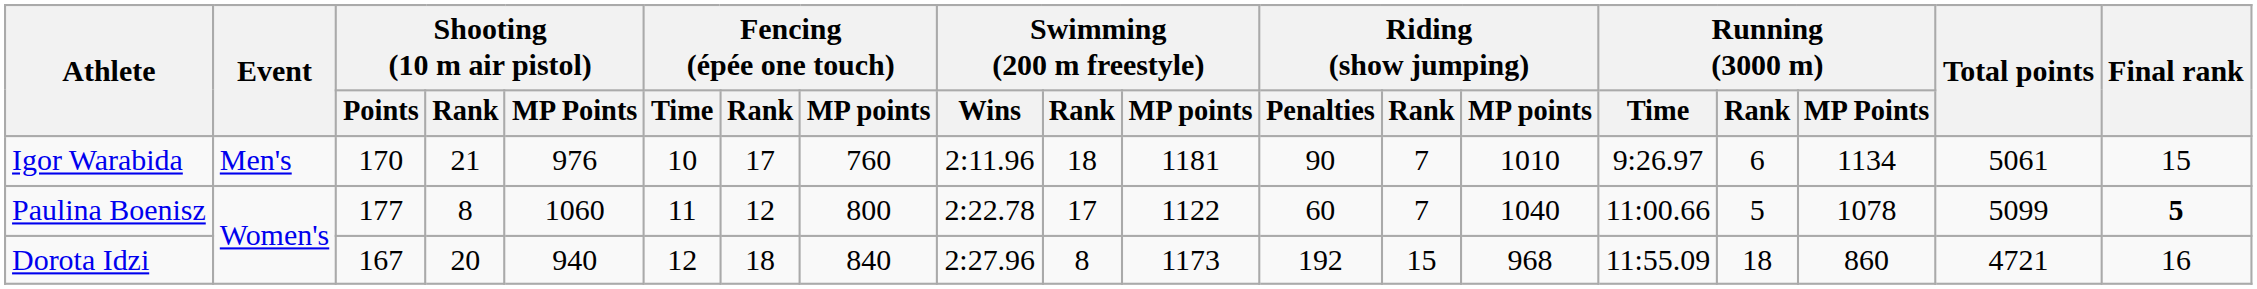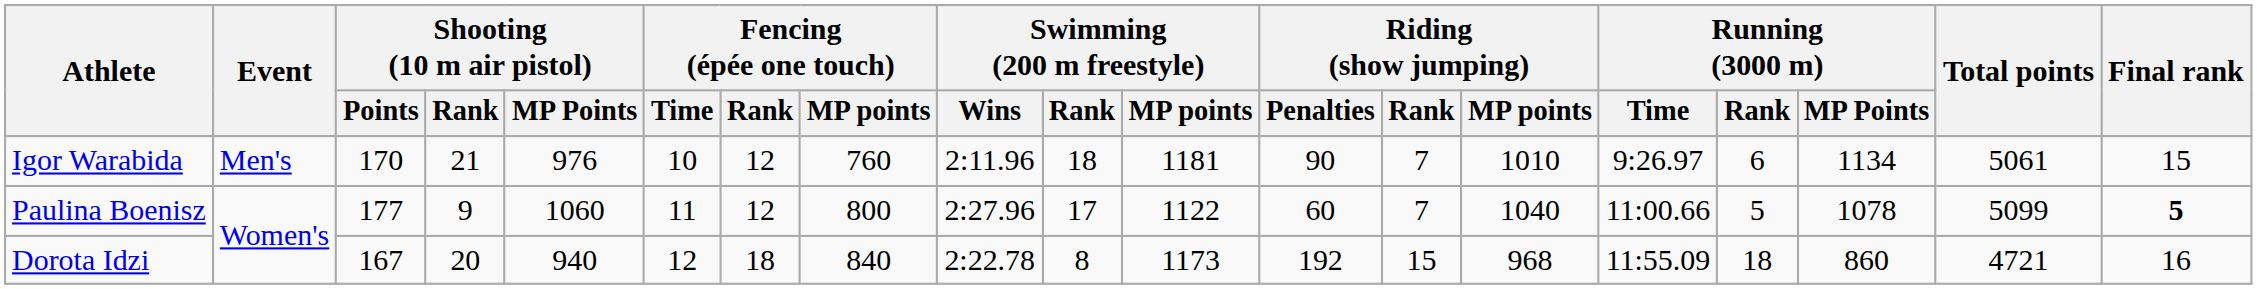Igor Warabida | Fencing (épée one touch) / Rank: 17 -> 12
Paulina Boenisz | Shooting (10 m air pistol) / Rank: 8 -> 9
Paulina Boenisz | Swimming (200 m freestyle) / Wins: 2:22.78 -> 2:27.96
Dorota Idzi | Swimming (200 m freestyle) / Wins: 2:27.96 -> 2:22.78
